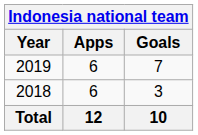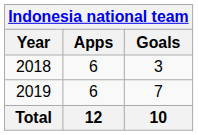rows swapped: 2018 <-> 2019
